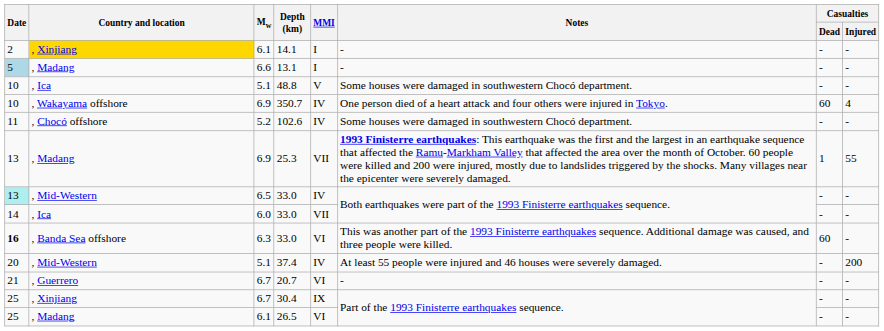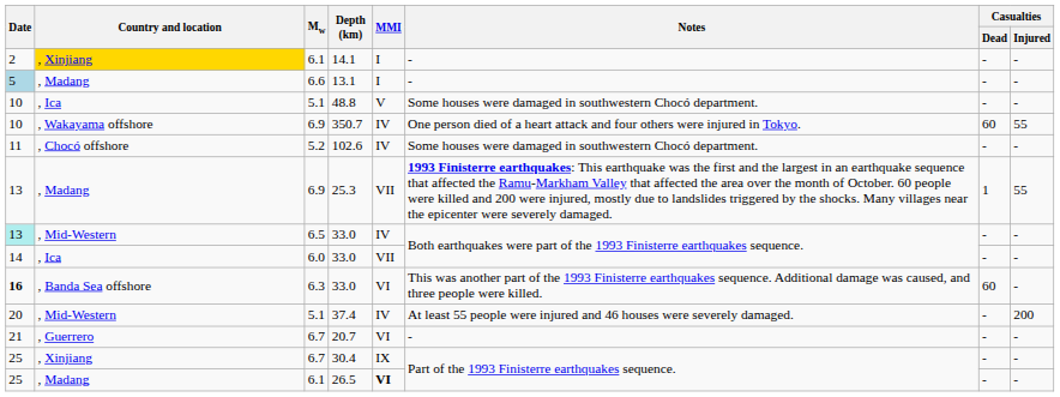350.7 | Casualties / Injured: 4 -> 55
26.5 | MMI: normal -> bold
